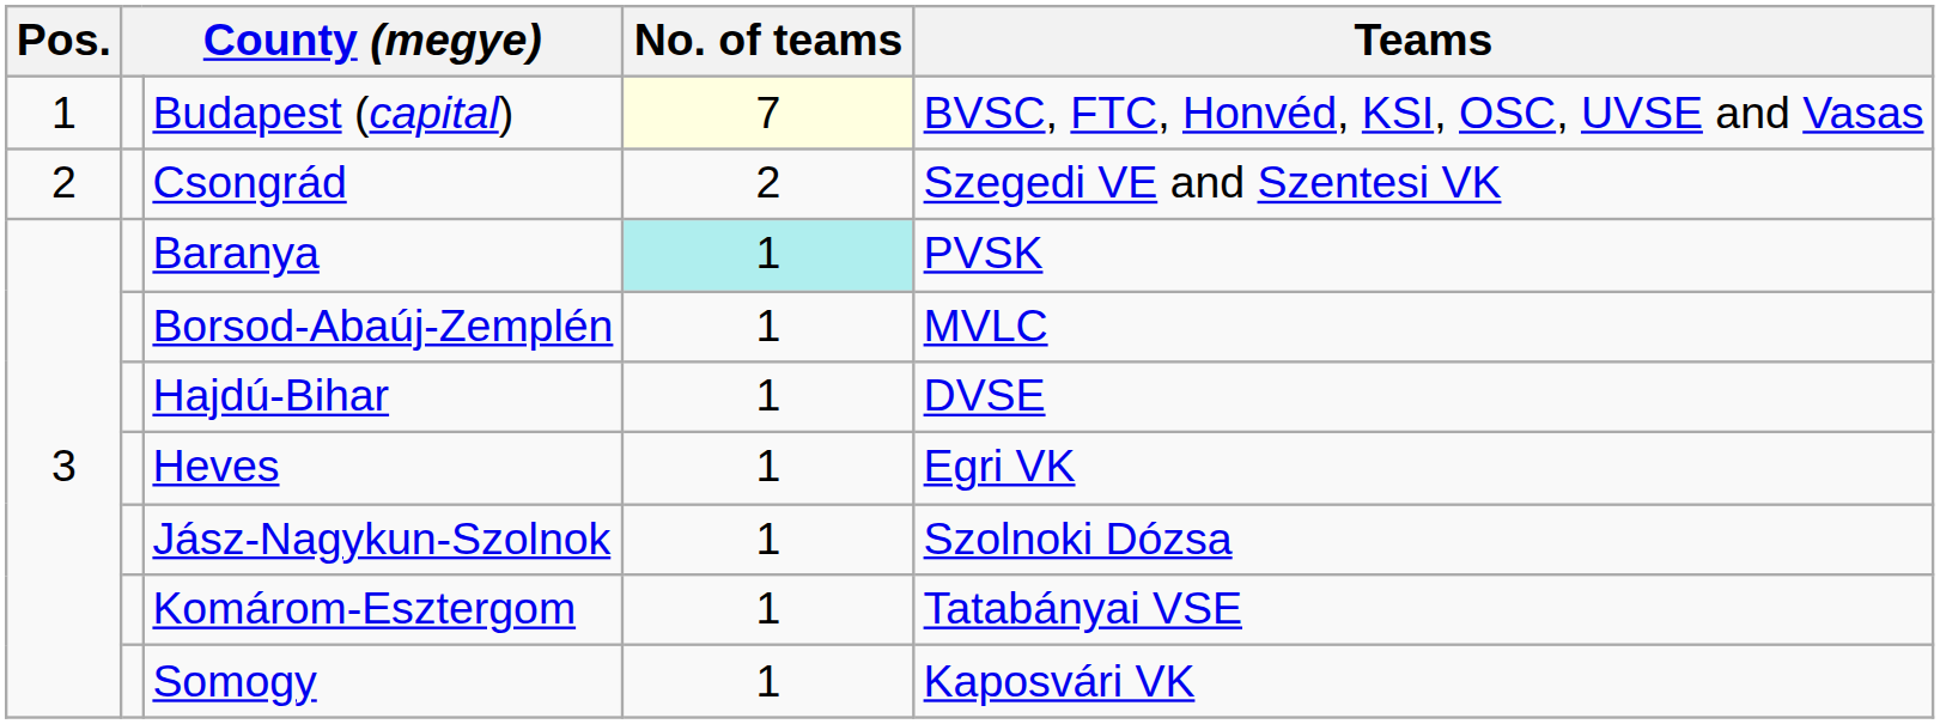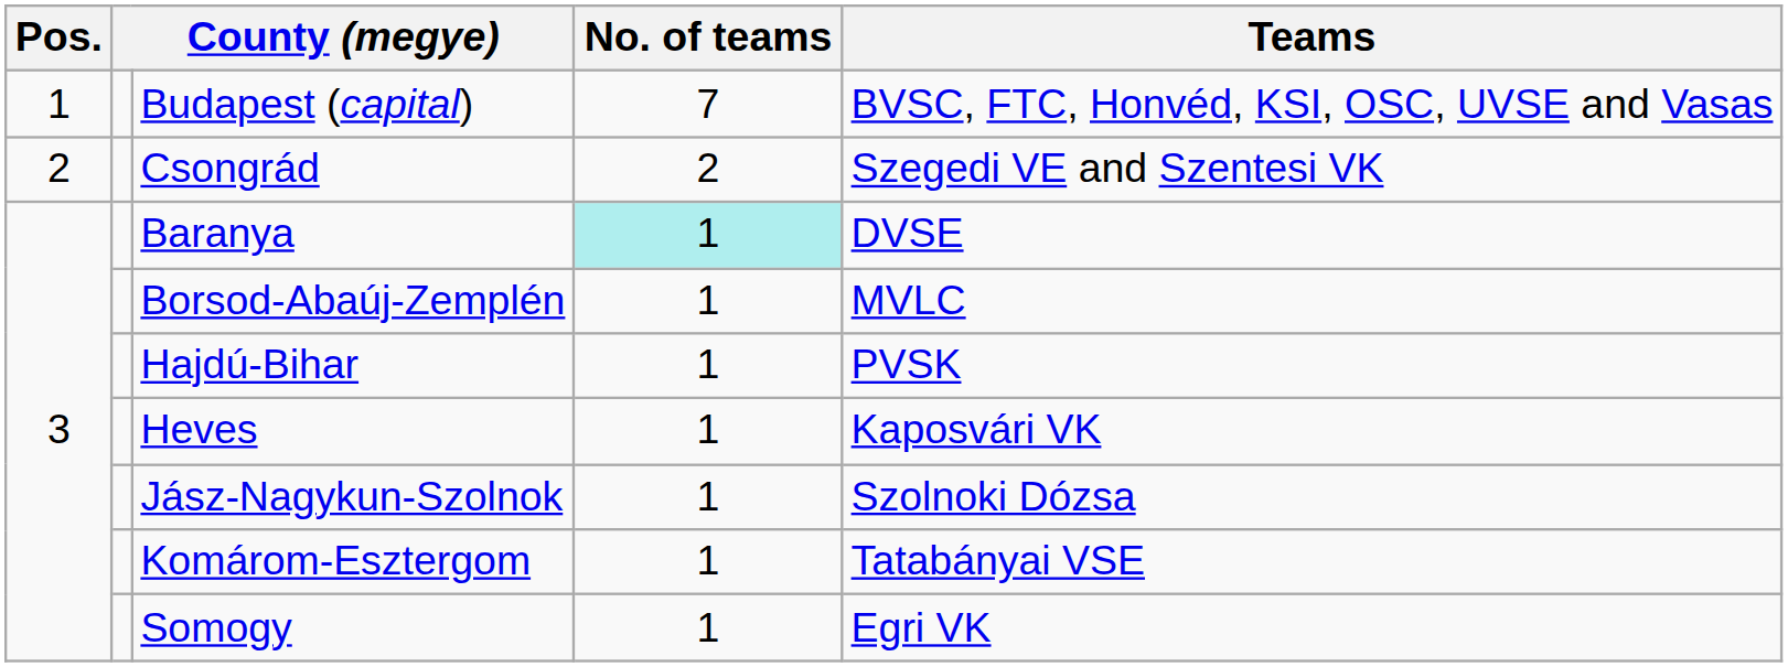Budapest (capital) | No. of teams: lightyellow background -> no background
Baranya | Teams: PVSK -> DVSE
Hajdú-Bihar | Teams: DVSE -> PVSK
Heves | Teams: Egri VK -> Kaposvári VK
Somogy | Teams: Kaposvári VK -> Egri VK
